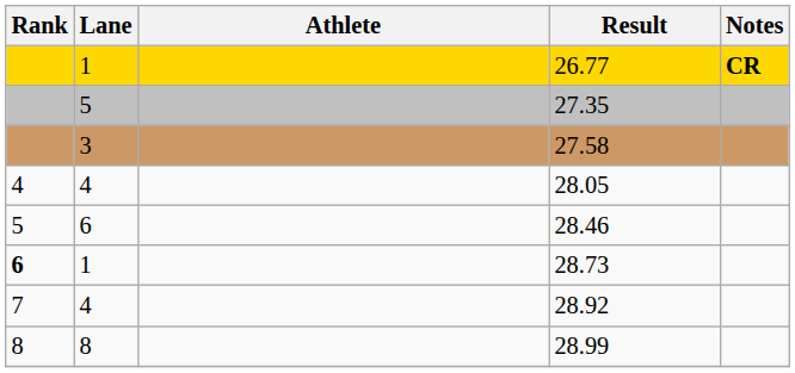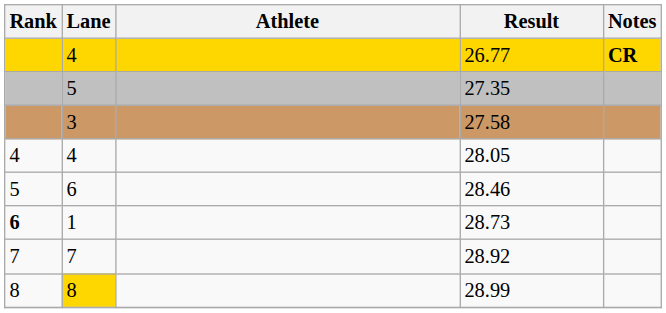26.77 | Lane: 1 -> 4
28.92 | Lane: 4 -> 7
28.99 | Lane: no background -> gold background
